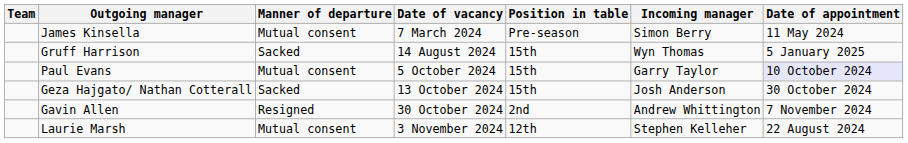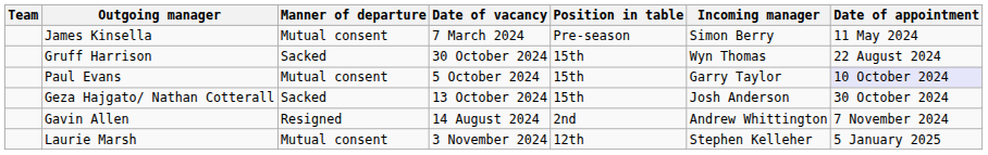Gruff Harrison | Date of vacancy: 14 August 2024 -> 30 October 2024
Gruff Harrison | Date of appointment: 5 January 2025 -> 22 August 2024
Gavin Allen | Date of vacancy: 30 October 2024 -> 14 August 2024
Laurie Marsh | Date of appointment: 22 August 2024 -> 5 January 2025
